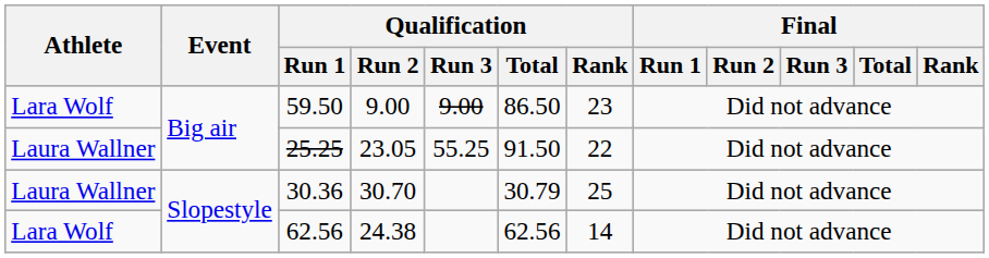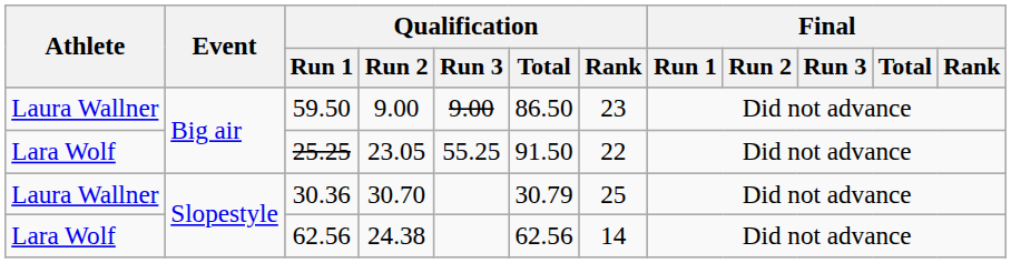59.50 | Athlete: Lara Wolf -> Laura Wallner
25.25 | Athlete: Laura Wallner -> Lara Wolf
